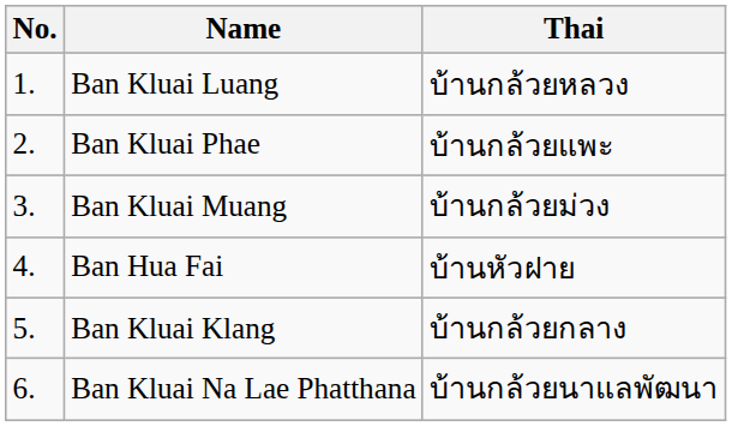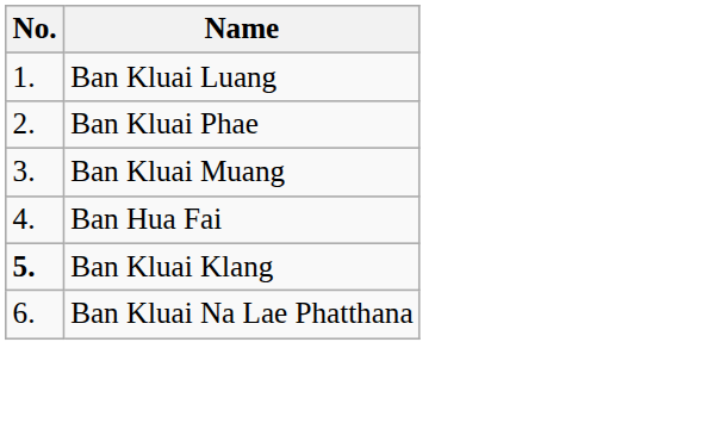- column: Thai | บ้านกล้วยหลวง | บ้านกล้วยแพะ | บ้านกล้วยม่วง | บ้านหัวฝาย | บ้านกล้วยกลาง | บ้านกล้วยนาแลพัฒนา
Ban Kluai Klang | No.: normal -> bold
